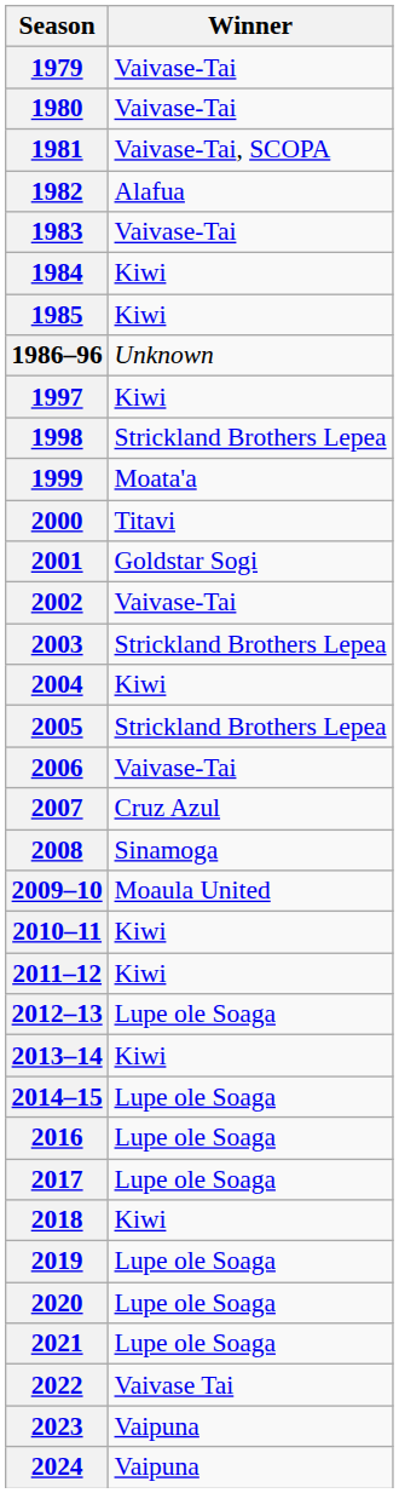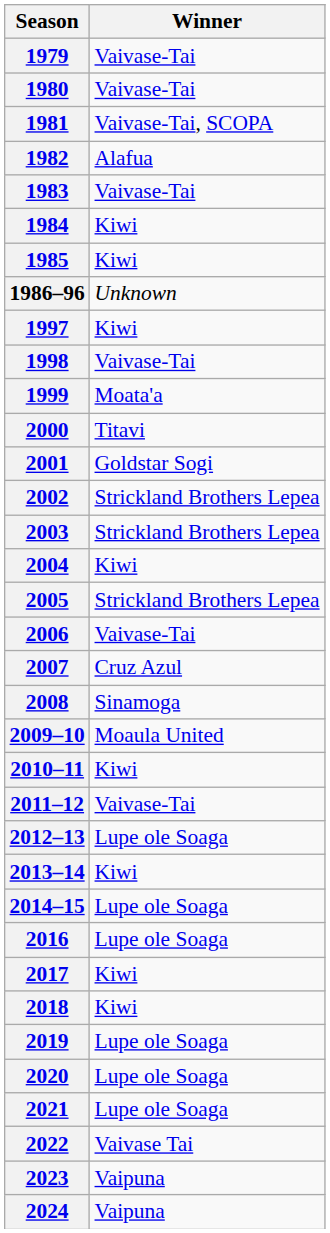1998 | Winner: Strickland Brothers Lepea -> Vaivase-Tai
2002 | Winner: Vaivase-Tai -> Strickland Brothers Lepea
2011–12 | Winner: Kiwi -> Vaivase-Tai
2017 | Winner: Lupe ole Soaga -> Kiwi
